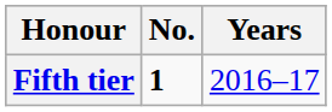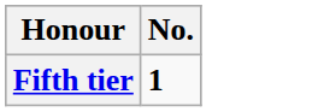- column: Years | 2016–17
